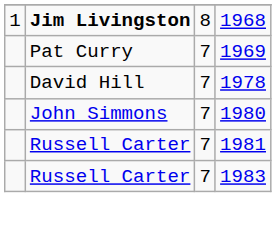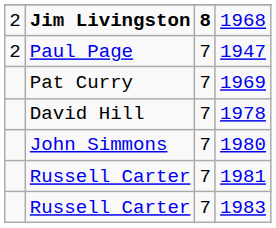1968 | column 1: 1 -> 2
1968 | column 3: normal -> bold
+ row: 2 | Paul Page | 7 | 1947
